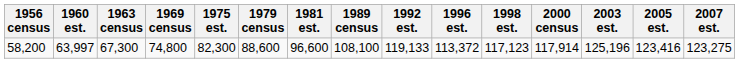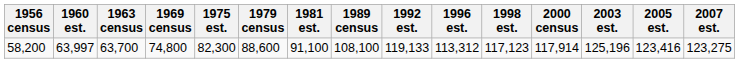58,200 | 1963 census: 67,300 -> 63,700
58,200 | 1981 est.: 96,600 -> 91,100
58,200 | 1996 est.: 113,372 -> 113,312
